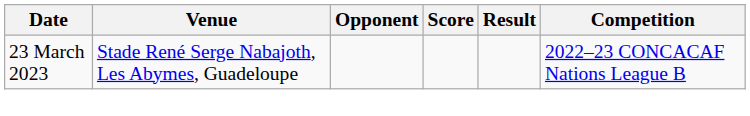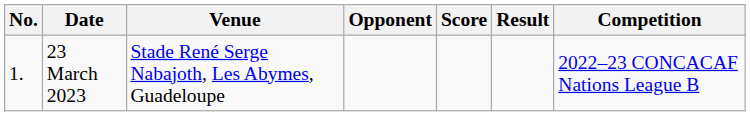+ column: No. | 1.
